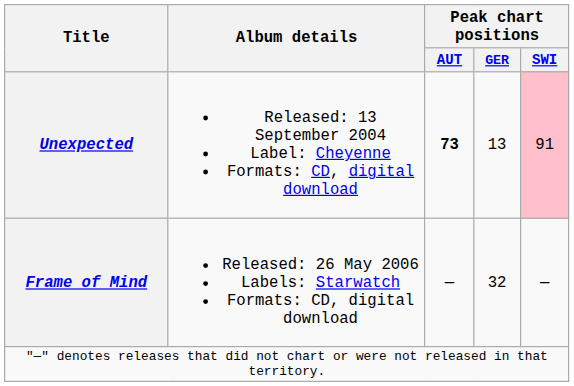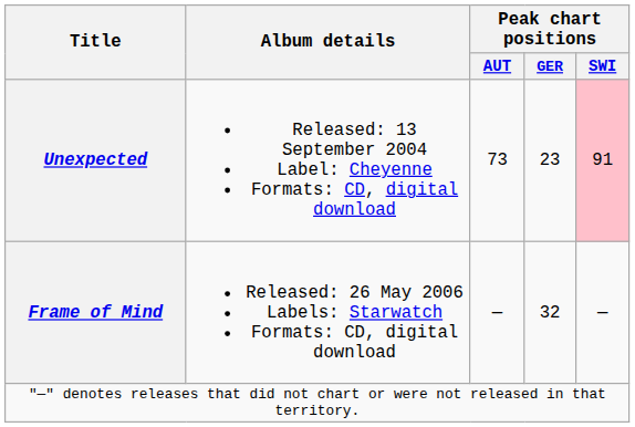Unexpected | Peak chart positions / AUT: bold -> normal
Unexpected | Peak chart positions / GER: 13 -> 23
